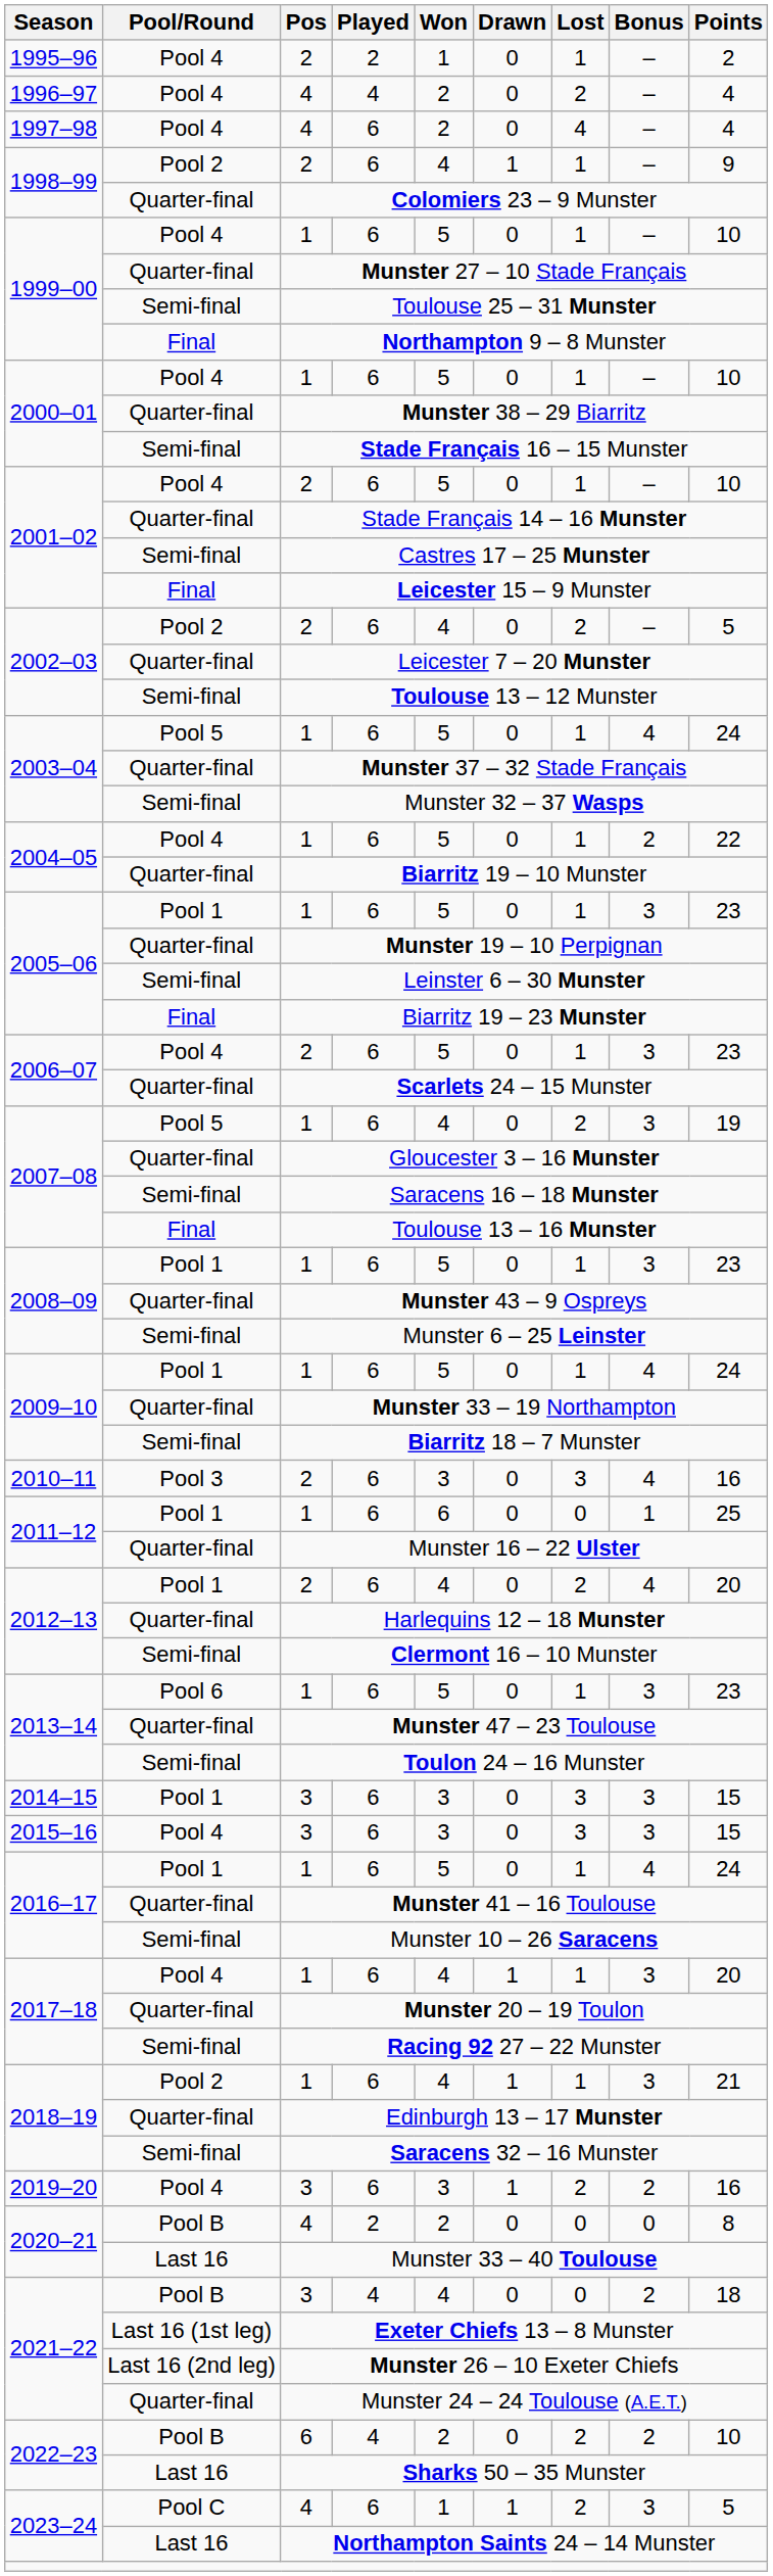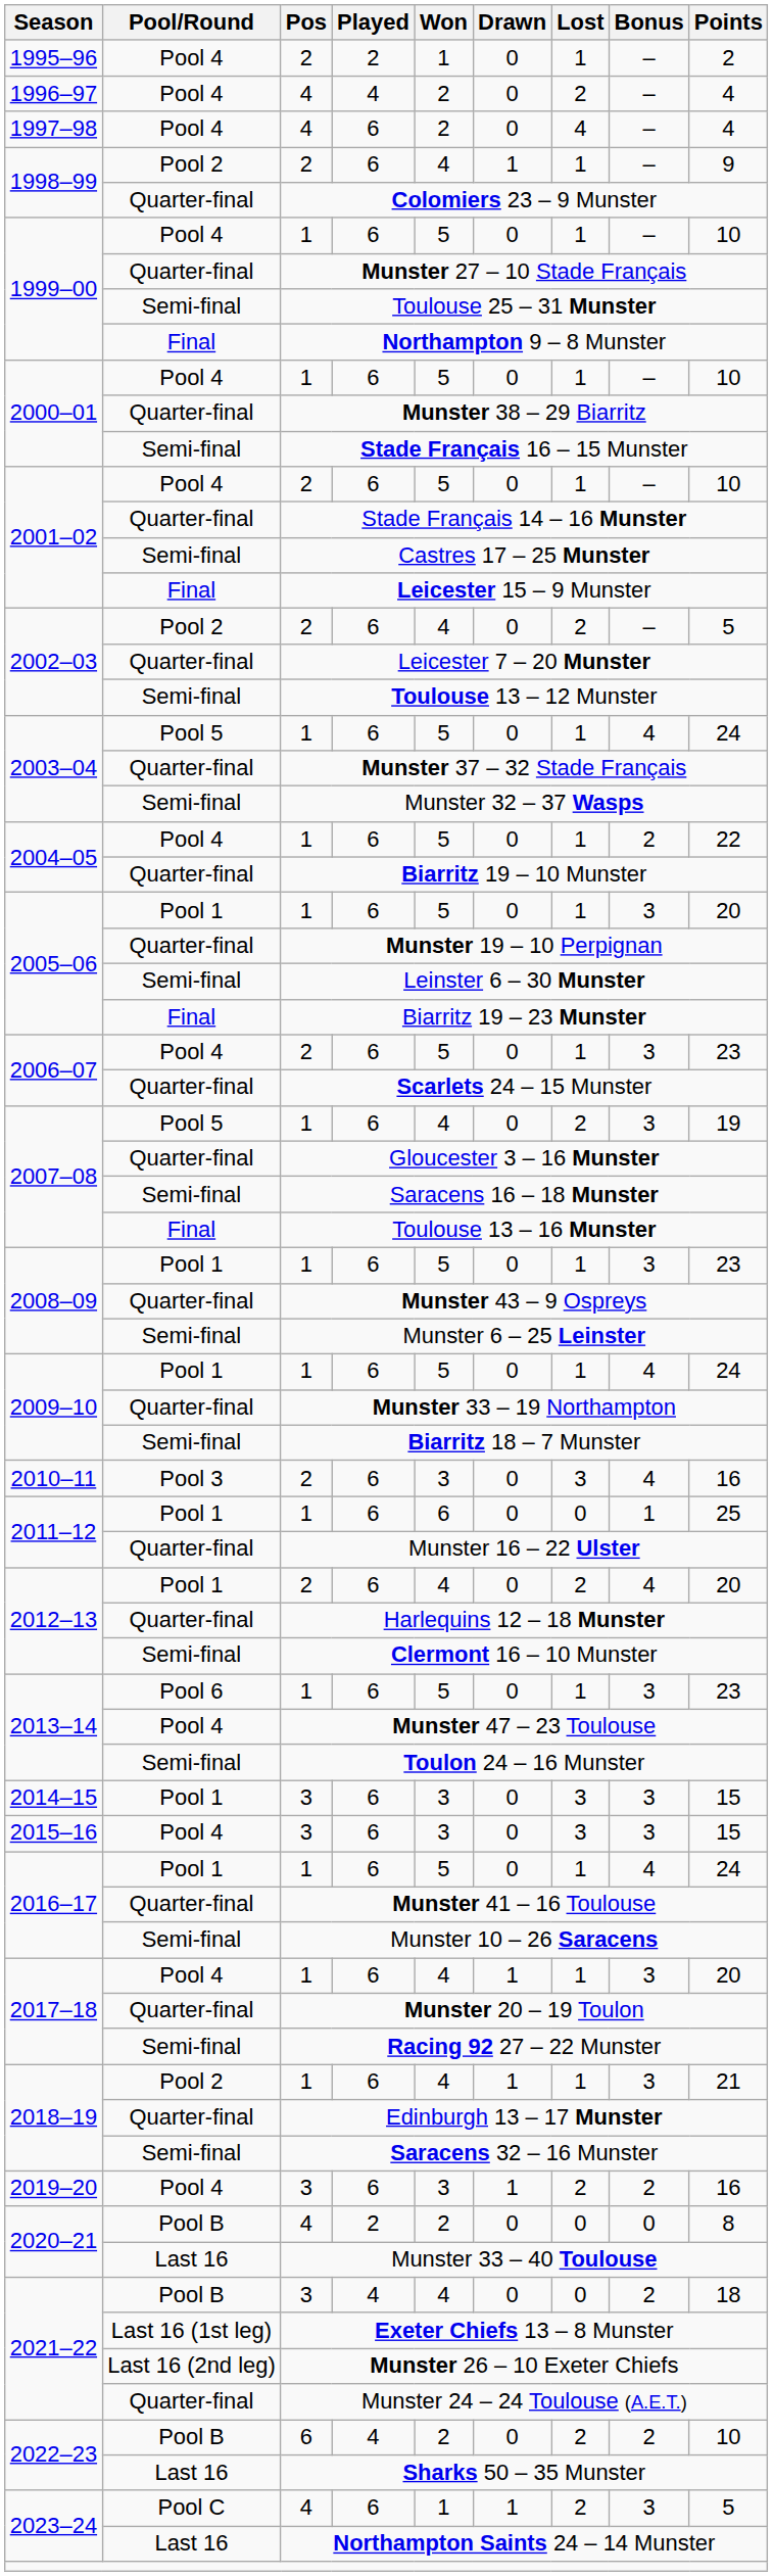2005–06 / 1 | Points: 23 -> 20
Munster 47 – 23 Toulouse | Pool/Round: Quarter-final -> Pool 4
